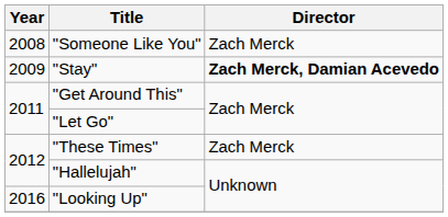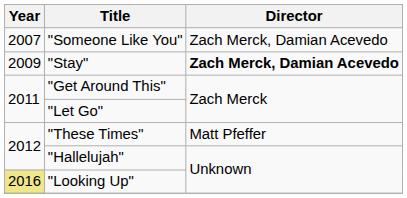"Someone Like You" | Year: 2008 -> 2007
"Someone Like You" | Director: Zach Merck -> Zach Merck, Damian Acevedo
"These Times" | Director: Zach Merck -> Matt Pfeffer
"Looking Up" | Year: no background -> khaki background
